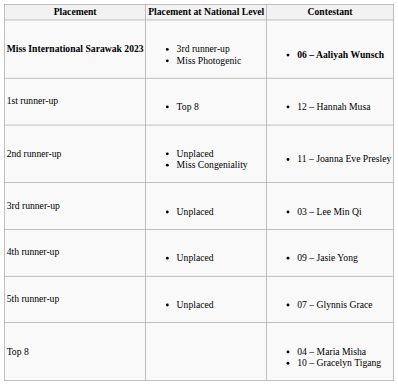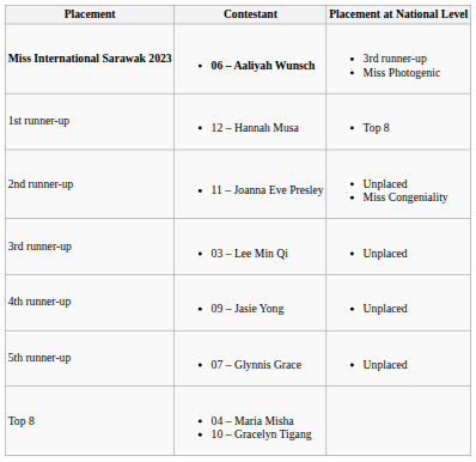columns swapped: Contestant <-> Placement at National Level
